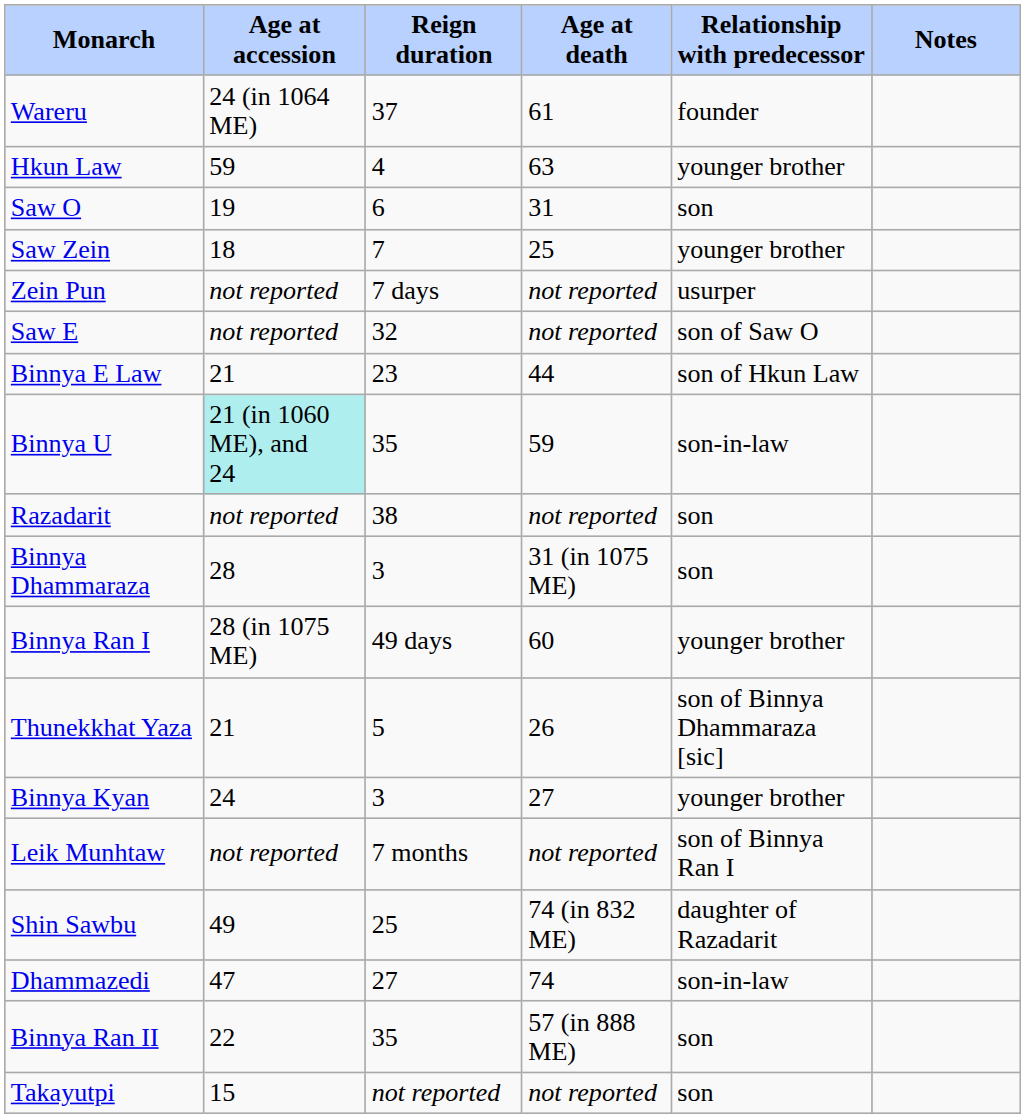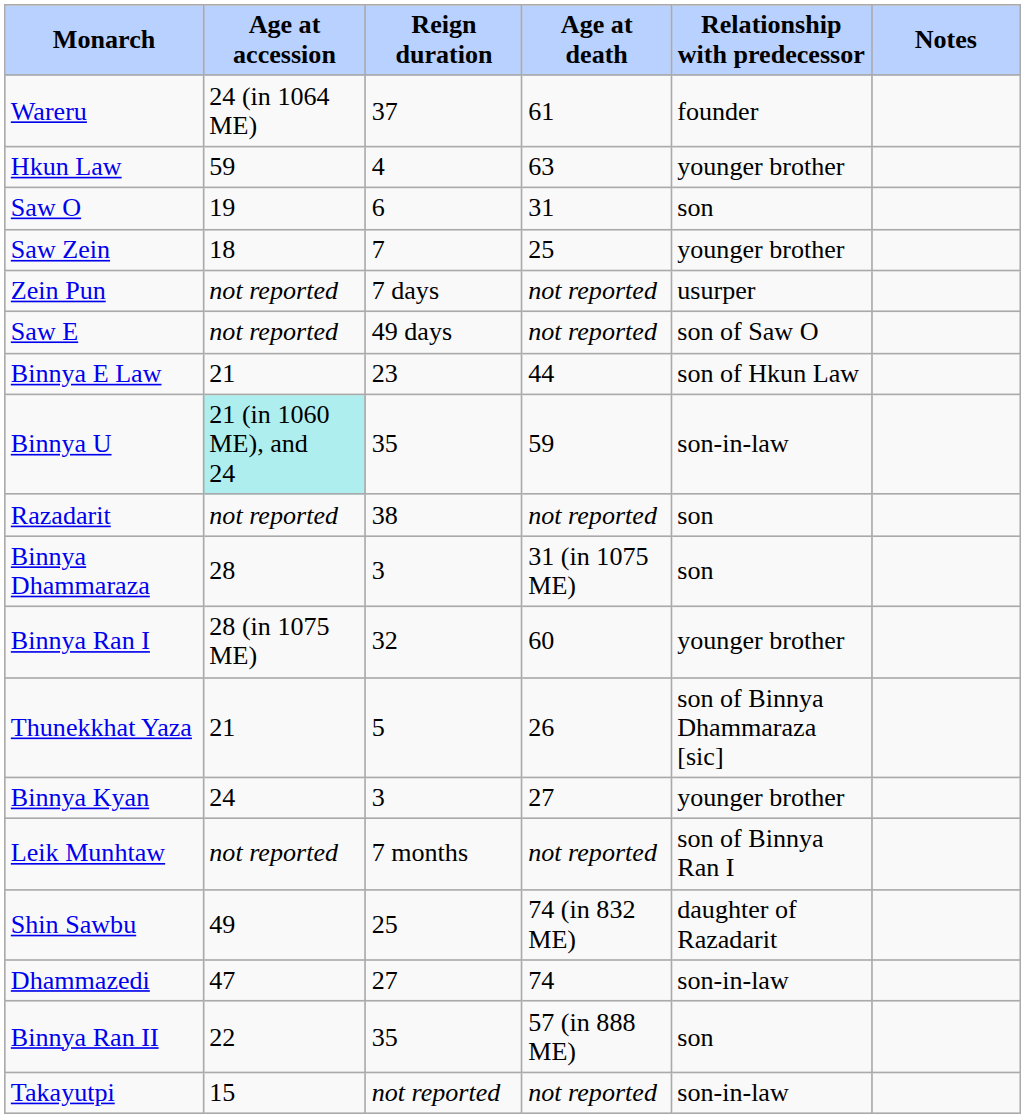Saw E | Reign duration: 32 -> 49 days
Binnya Ran I | Reign duration: 49 days -> 32
Takayutpi | Relationship with predecessor: son -> son-in-law
